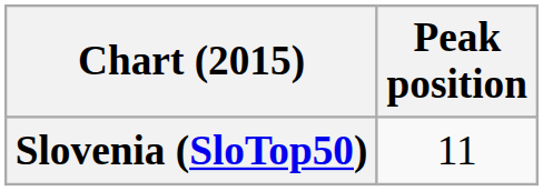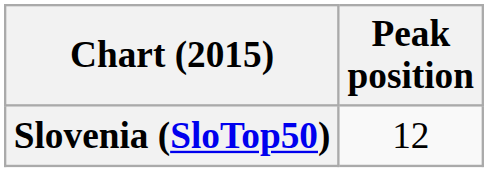Slovenia (SloTop50) | Peak position: 11 -> 12
